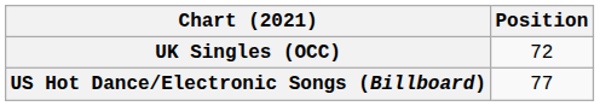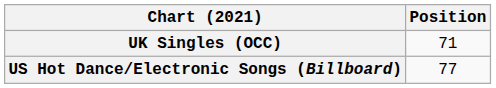UK Singles (OCC) | Position: 72 -> 71
